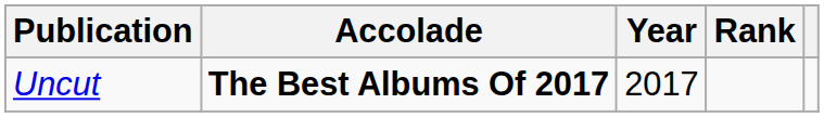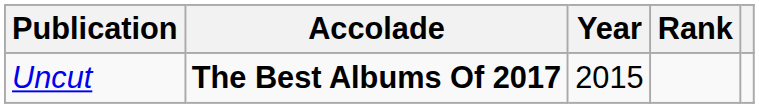Uncut | Year: 2017 -> 2015
